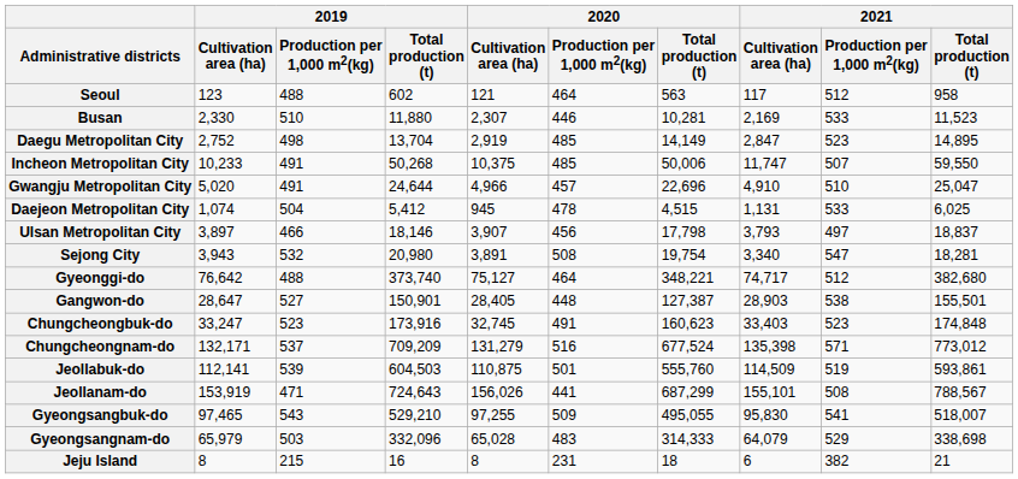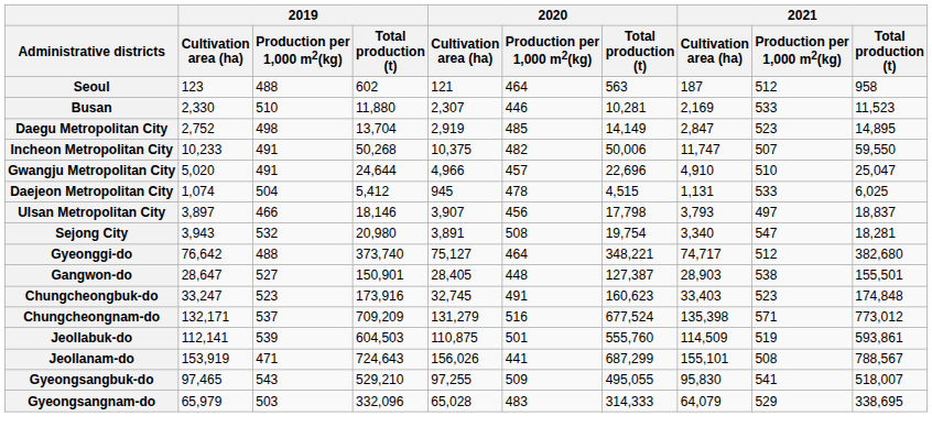Seoul | 2021 / Cultivation area (ha): 117 -> 187
Incheon Metropolitan City | 2020 / Production per 1,000 m2(kg): 485 -> 482
Gyeongsangnam-do | 2021 / Total production (t): 338,698 -> 338,695
- row: Jeju Island | 8 | 215 | 16 | 8 | 231 | 18 | 6 | 382 | 21
